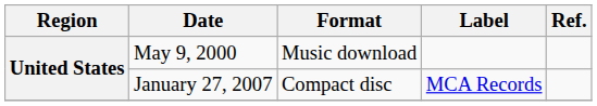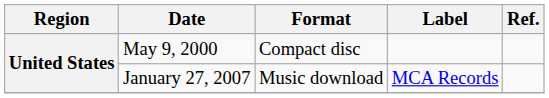May 9, 2000 | Format: Music download -> Compact disc
January 27, 2007 | Format: Compact disc -> Music download
